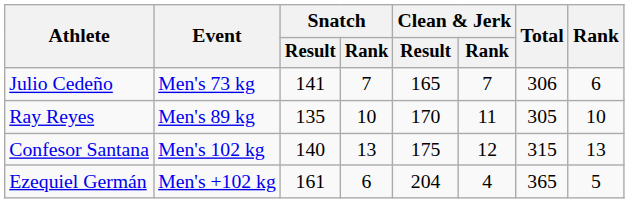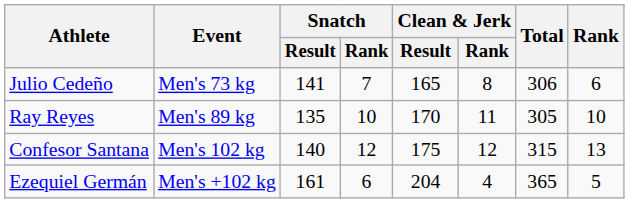Julio Cedeño | Clean & Jerk / Rank: 7 -> 8
Confesor Santana | Snatch / Rank: 13 -> 12
